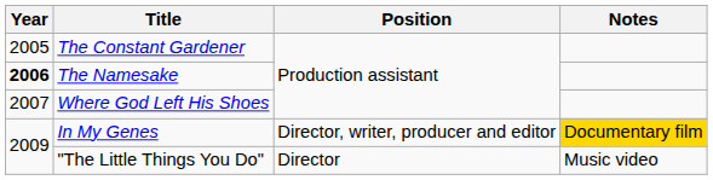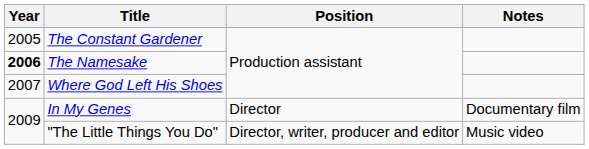In My Genes | Position: Director, writer, producer and editor -> Director
In My Genes | Notes: gold background -> no background
"The Little Things You Do" | Position: Director -> Director, writer, producer and editor
